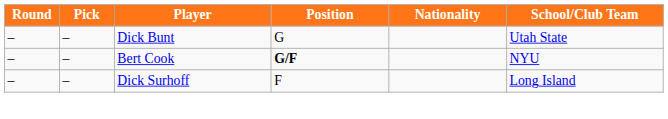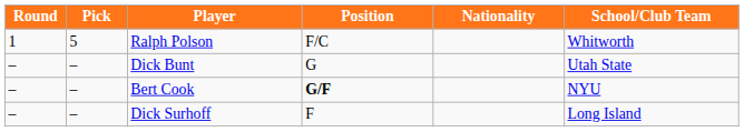+ row: 1 | 5 | Ralph Polson | F/C | Whitworth
